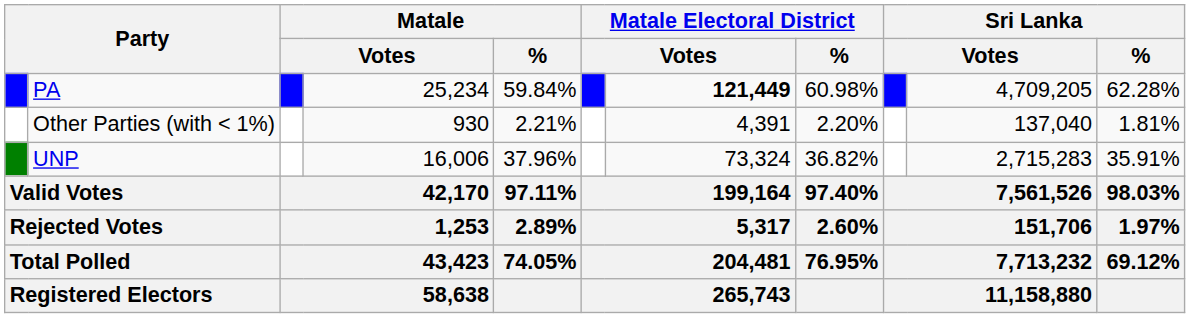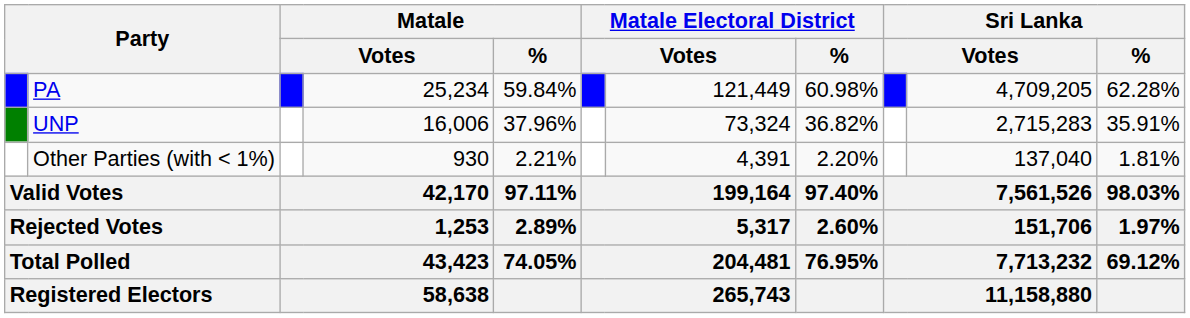PA | column 7: bold -> normal
rows swapped: UNP <-> Other Parties (with < 1%)
